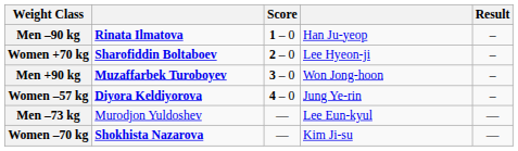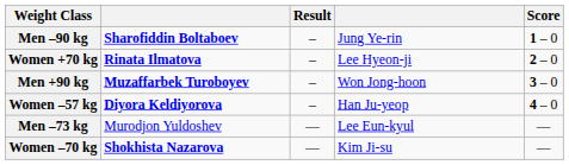columns swapped: Result <-> Score
Men –90 kg | column 2: Rinata Ilmatova -> Sharofiddin Boltaboev
Men –90 kg | column 4: Han Ju-yeop -> Jung Ye-rin
Women +70 kg | column 2: Sharofiddin Boltaboev -> Rinata Ilmatova
Women –57 kg | column 4: Jung Ye-rin -> Han Ju-yeop
